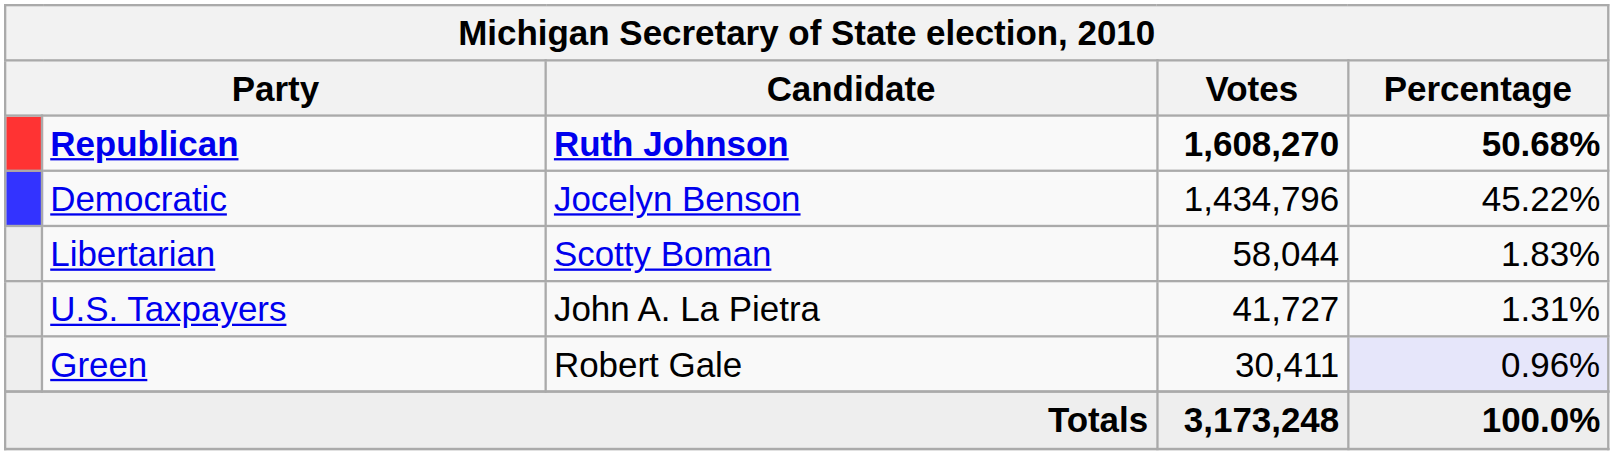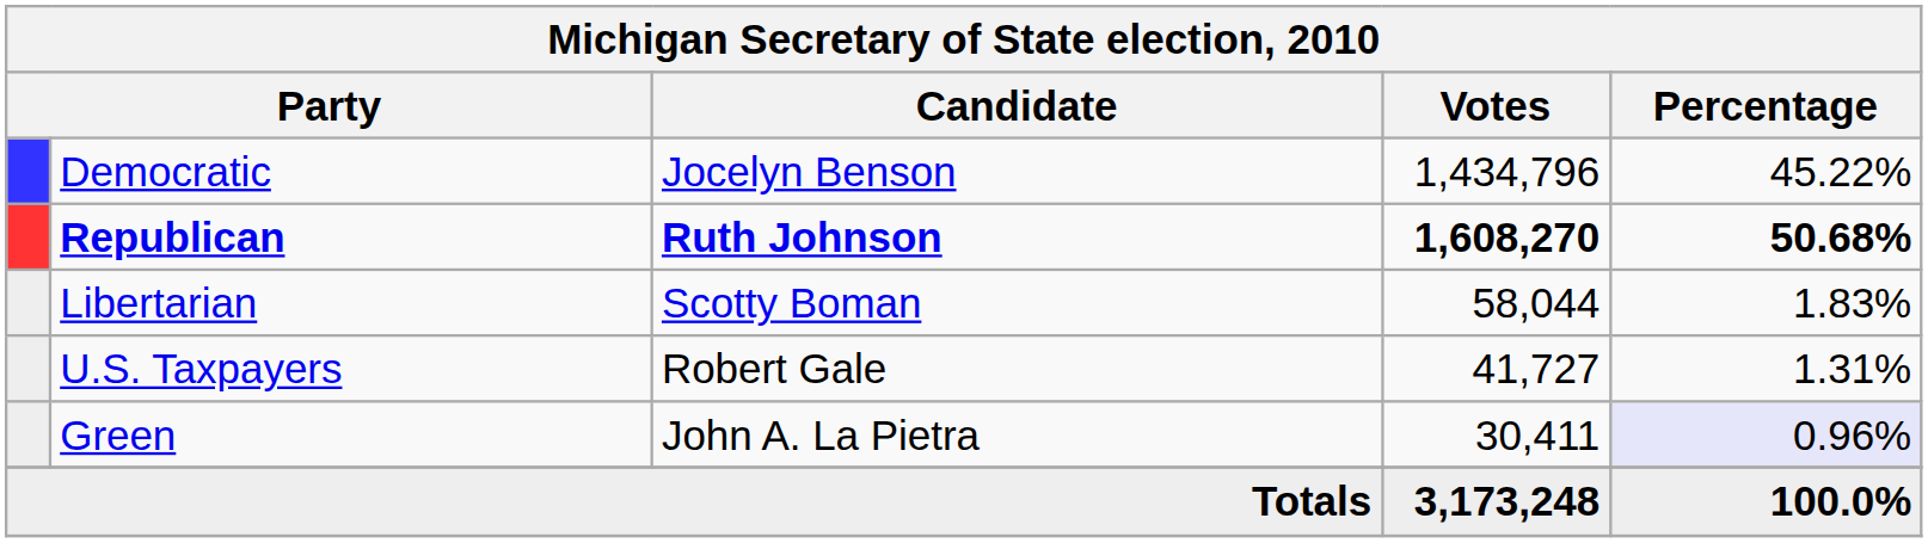rows swapped: Republican <-> Democratic
U.S. Taxpayers | Candidate: John A. La Pietra -> Robert Gale
Green | Candidate: Robert Gale -> John A. La Pietra
